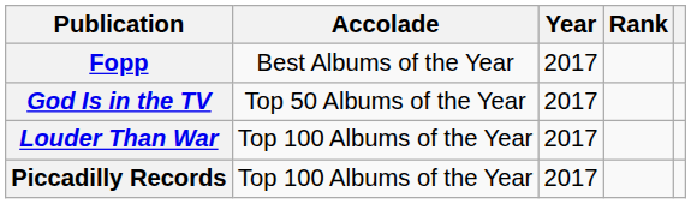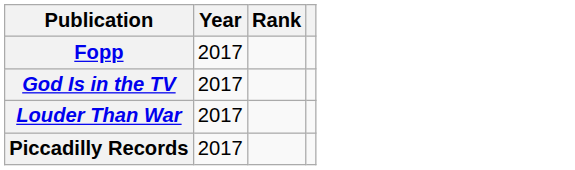- column: Accolade | Best Albums of the Year | Top 50 Albums of the Year | Top 100 Albums of the Year | Top 100 Albums of the Year
